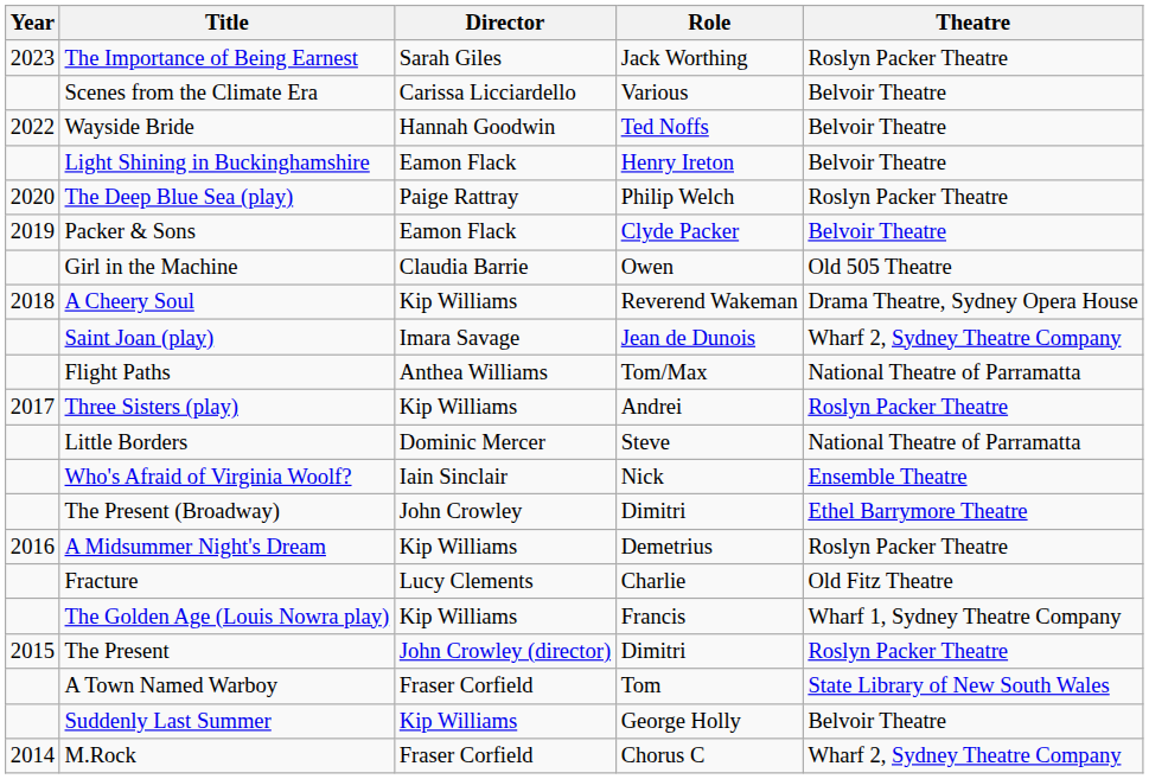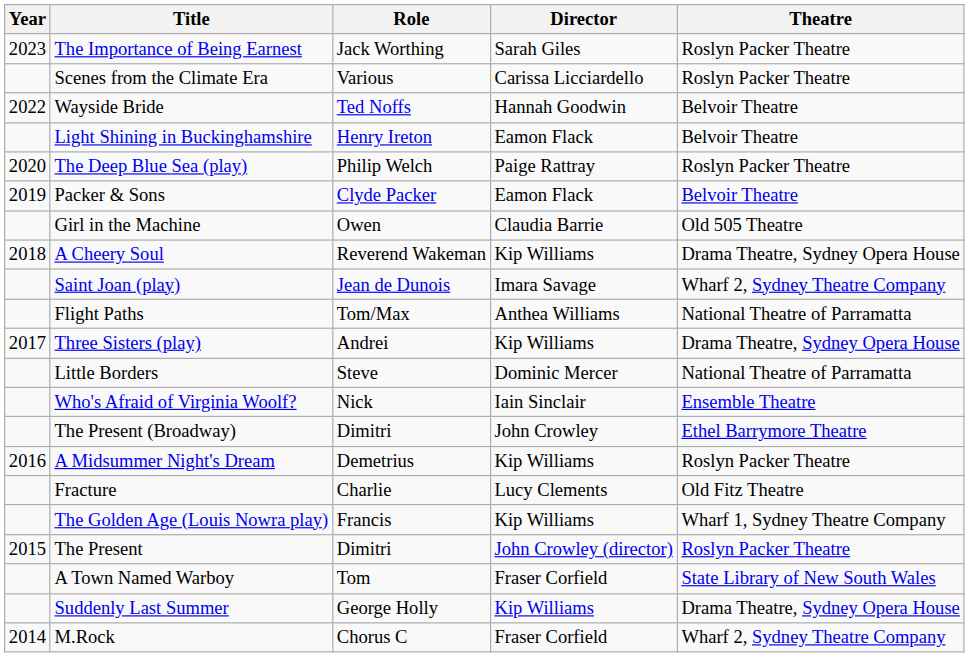columns swapped: Role <-> Director
Scenes from the Climate Era | Theatre: Belvoir Theatre -> Roslyn Packer Theatre
Three Sisters (play) | Theatre: Roslyn Packer Theatre -> Drama Theatre, Sydney Opera House
Suddenly Last Summer | Theatre: Belvoir Theatre -> Drama Theatre, Sydney Opera House
